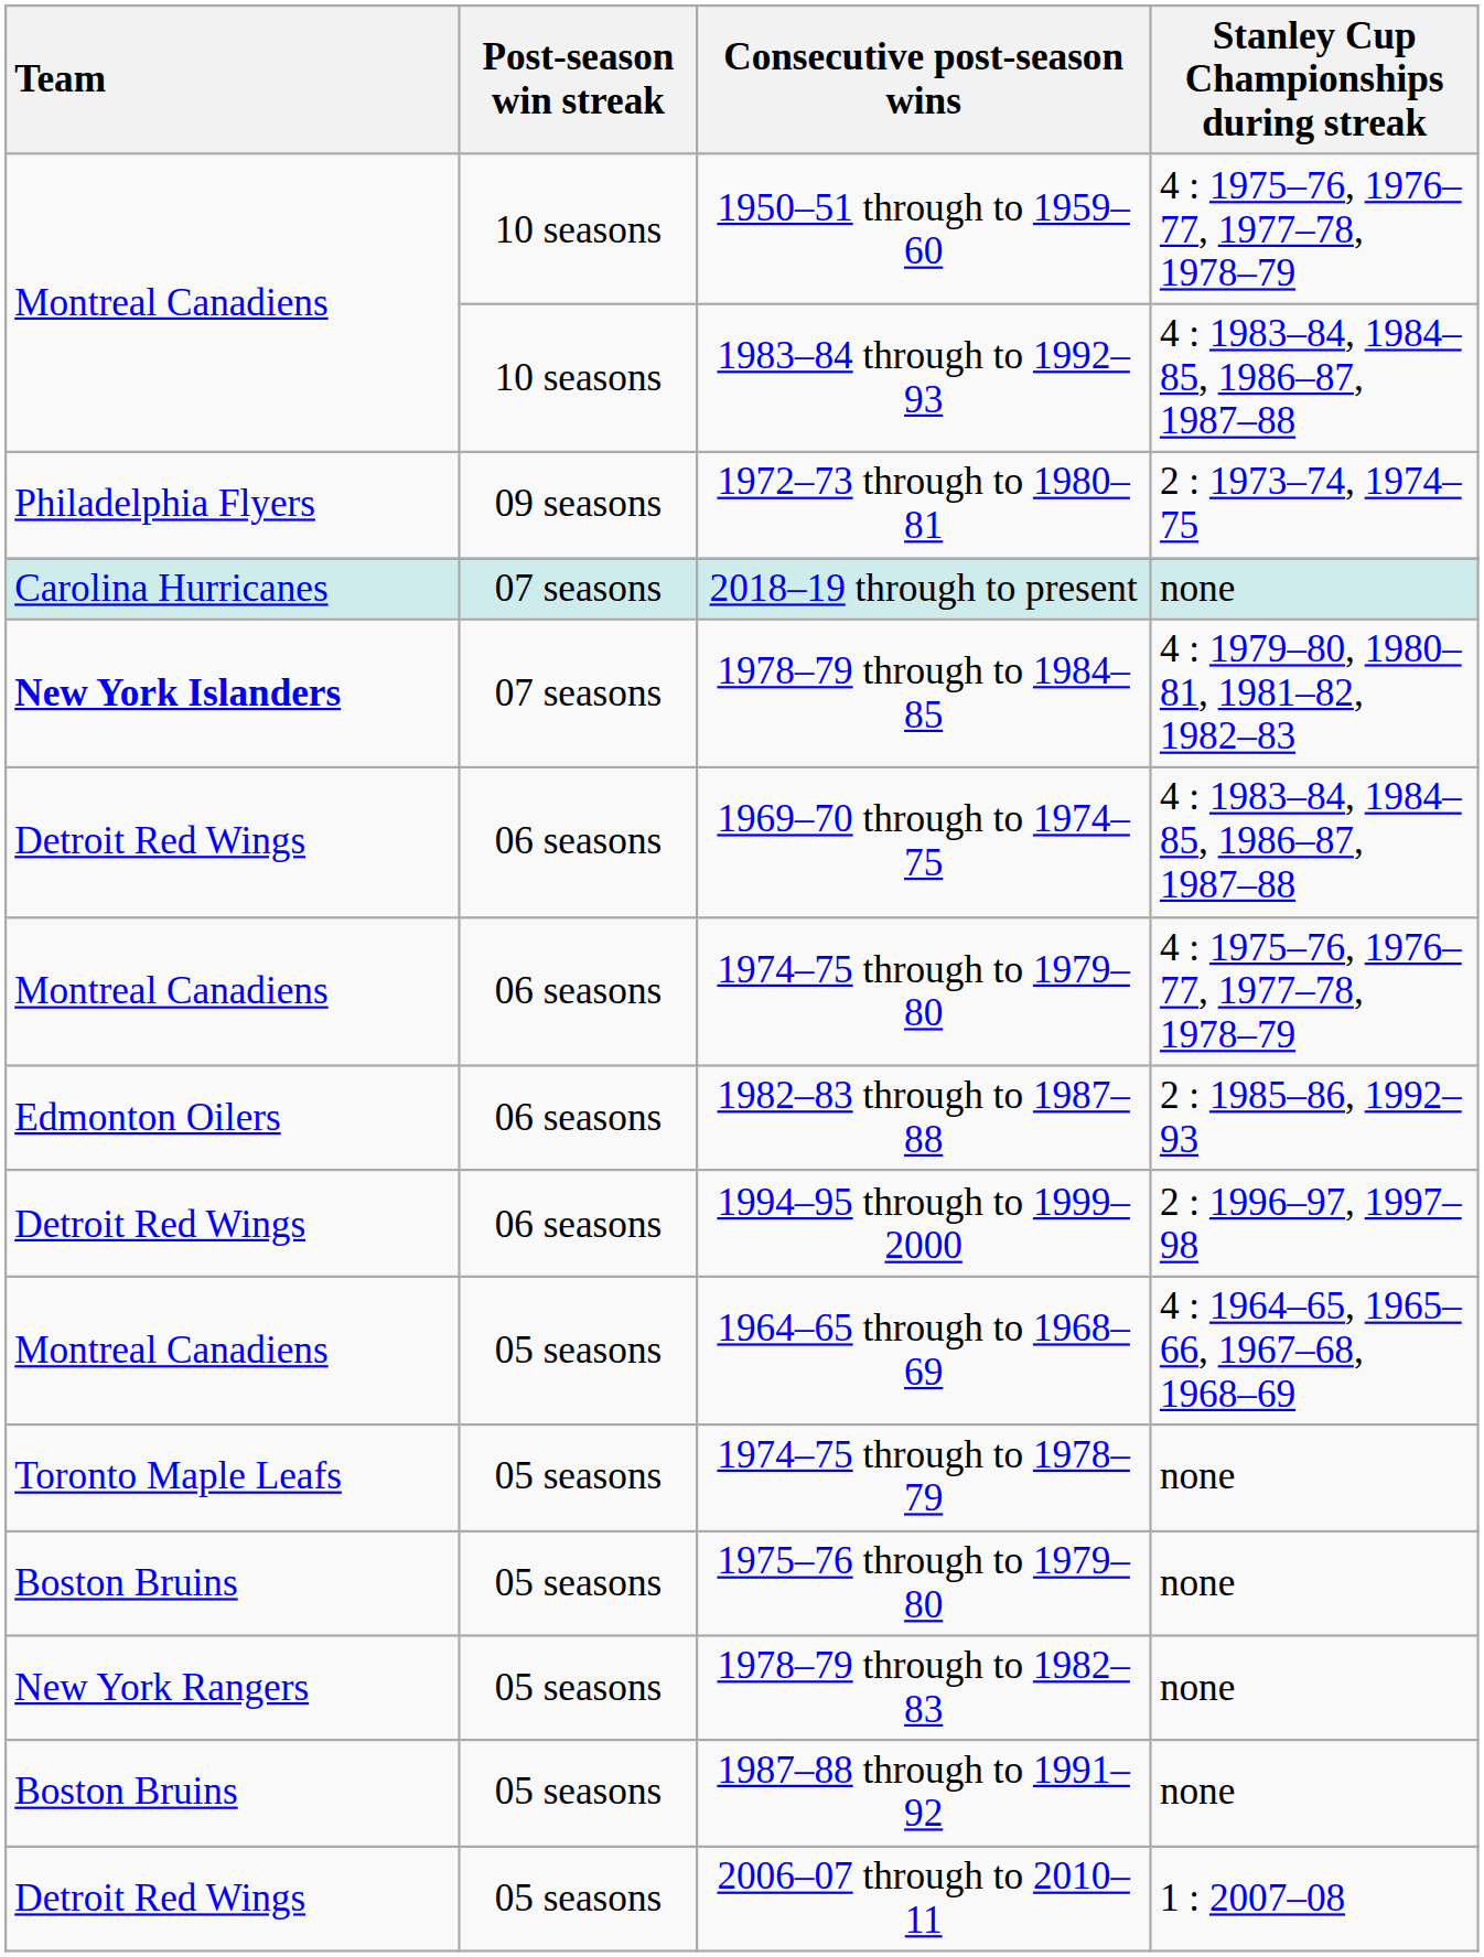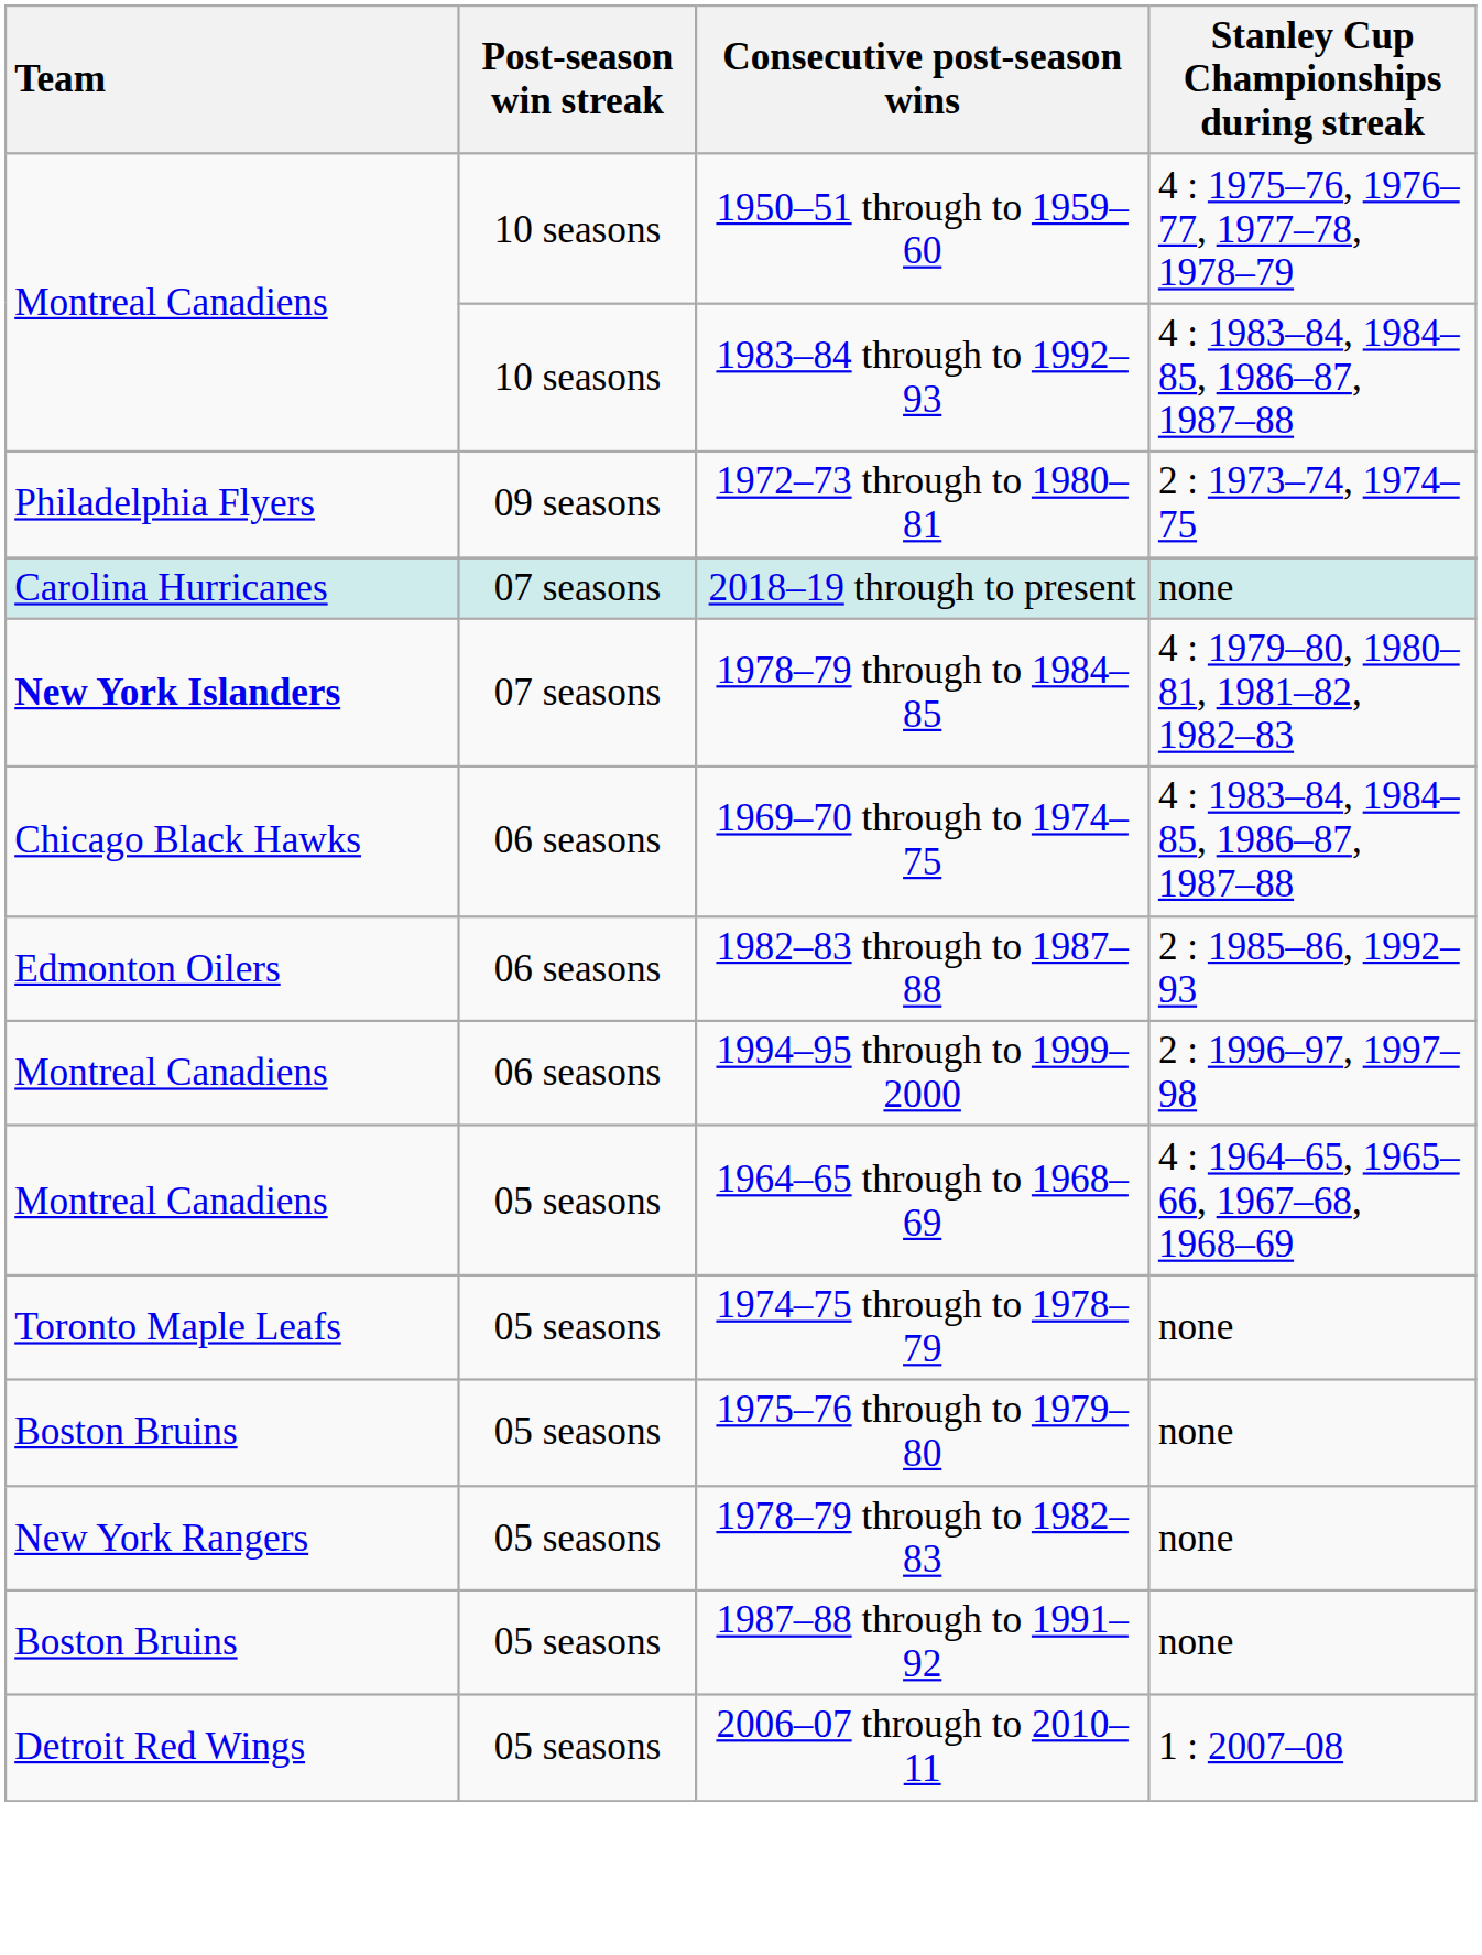1969–70 through to 1974–75 | Team: Detroit Red Wings -> Chicago Black Hawks
- row: Montreal Canadiens | 06 seasons | 1974–75 through to 1979–80 | 4 : 1975–76, 1976–77, 1977–78, 1978–79
1994–95 through to 1999–2000 | Team: Detroit Red Wings -> Montreal Canadiens
